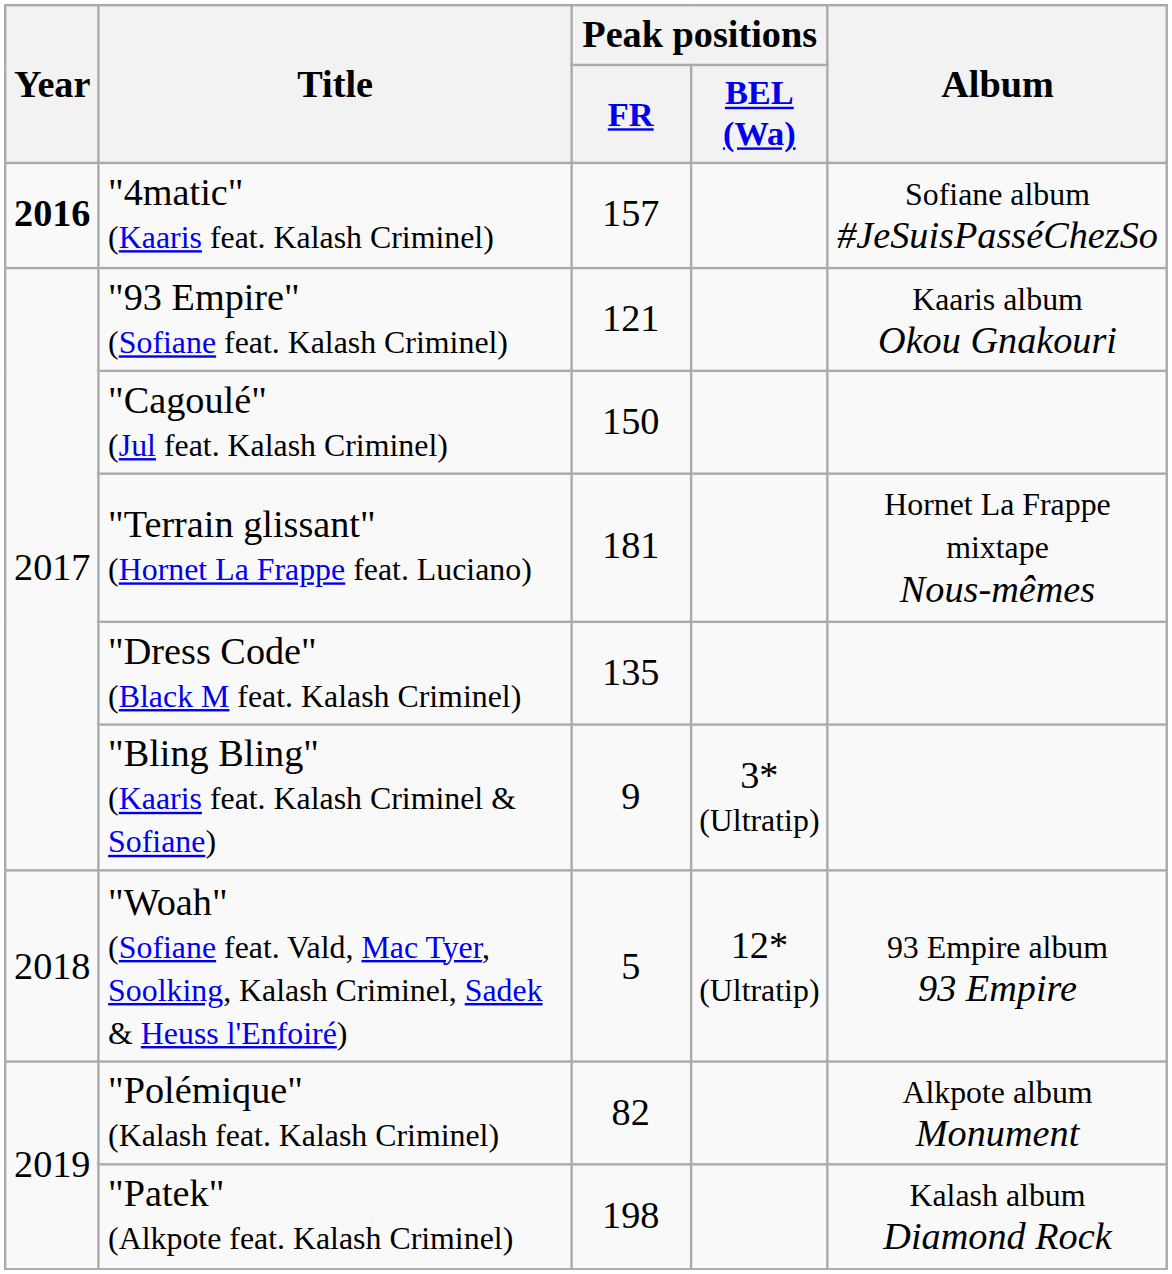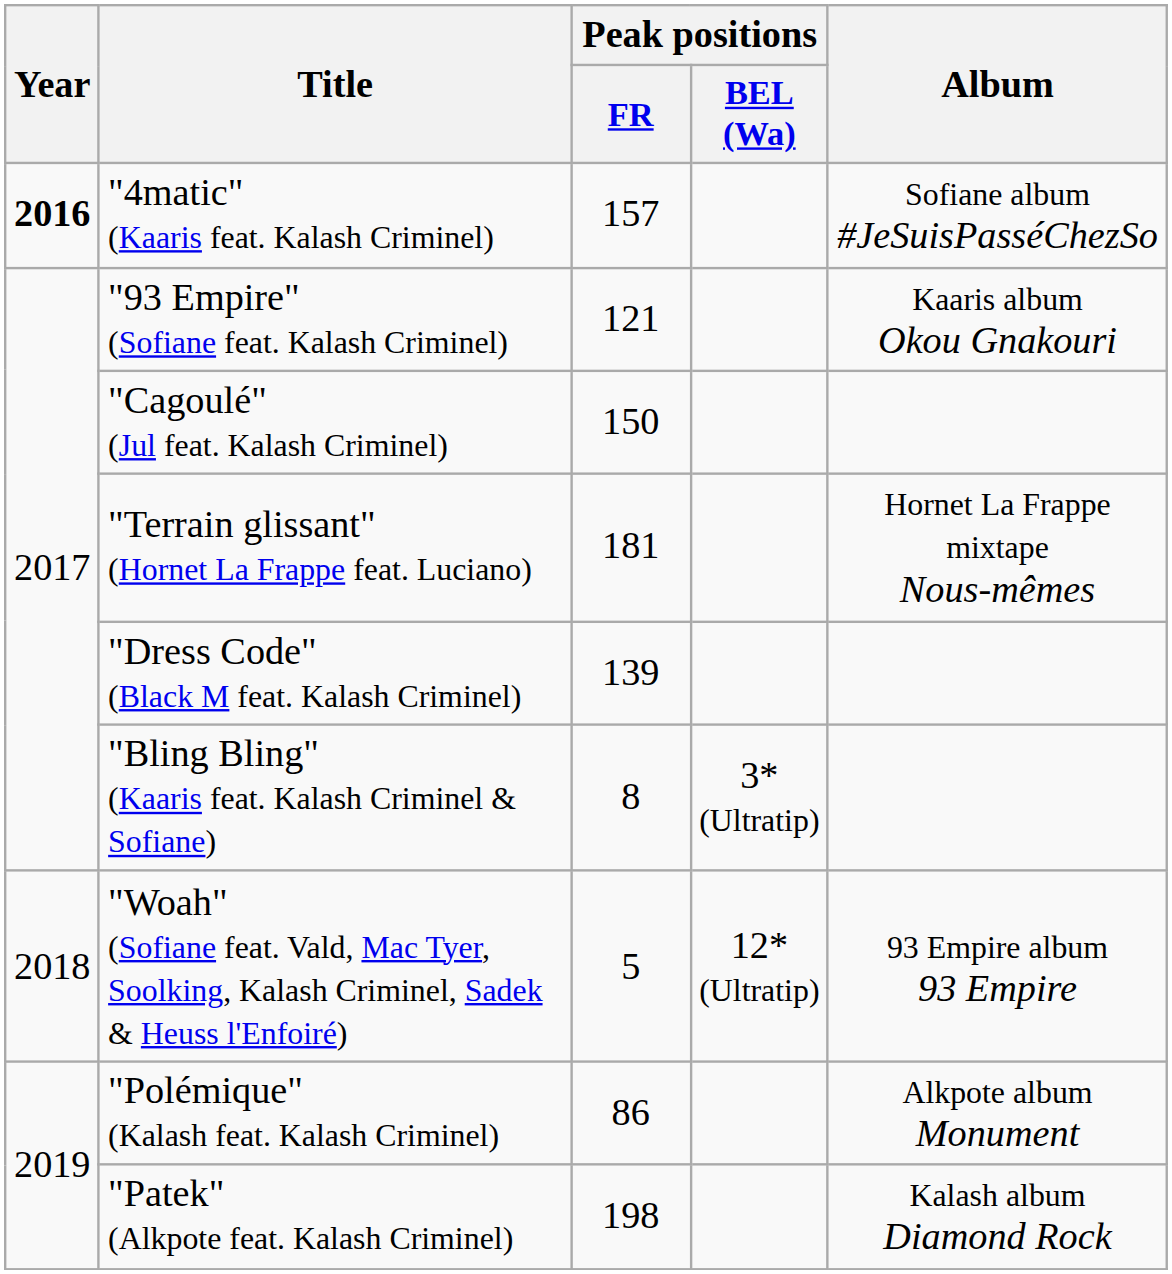"Dress Code" (Black M feat. Kalash Criminel) | Peak positions / FR: 135 -> 139
"Bling Bling" (Kaaris feat. Kalash Criminel & Sofiane) | Peak positions / FR: 9 -> 8
"Polémique" (Kalash feat. Kalash Criminel) | Peak positions / FR: 82 -> 86
